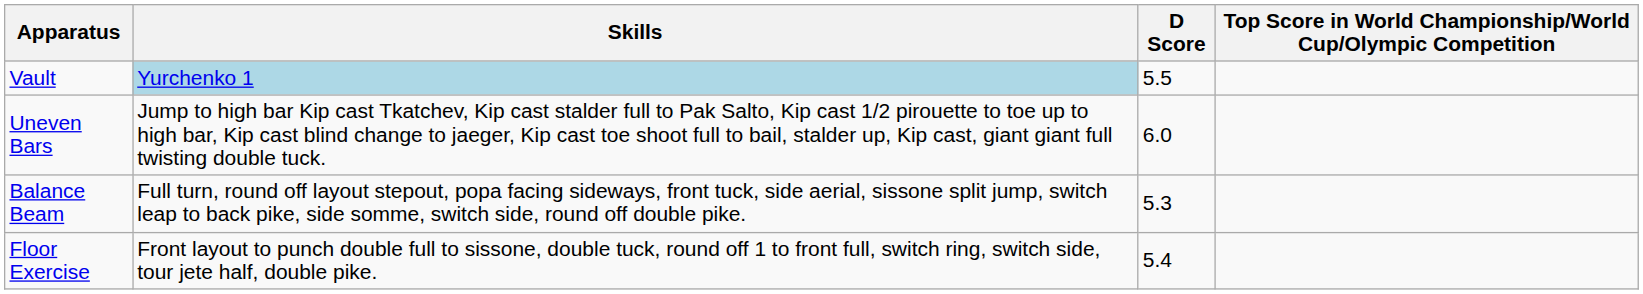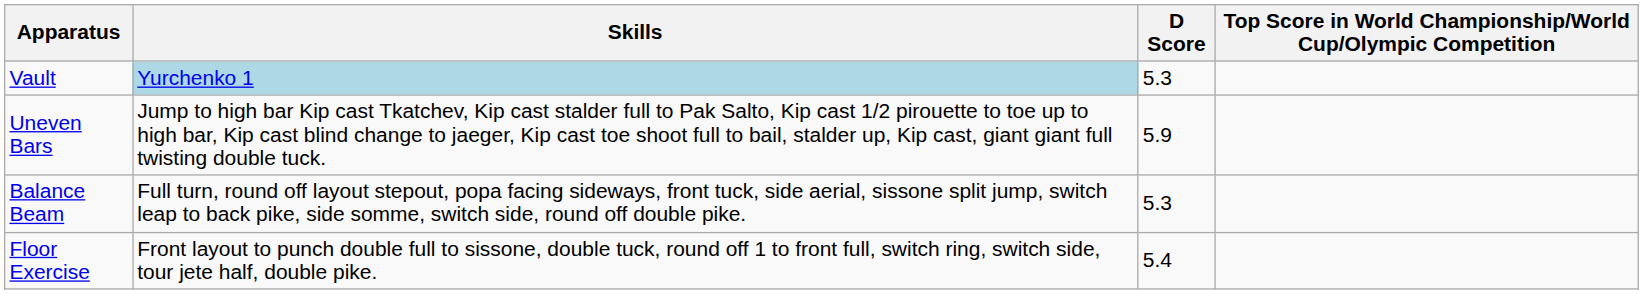Vault | D Score: 5.5 -> 5.3
Uneven Bars | D Score: 6.0 -> 5.9
